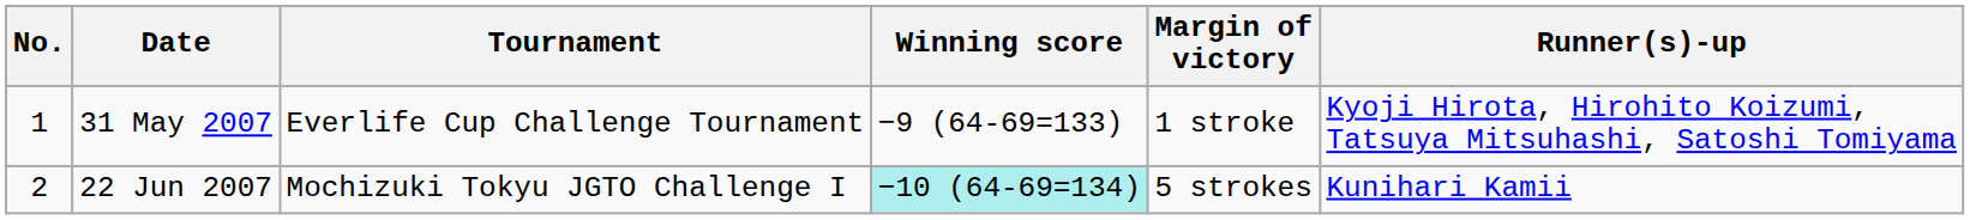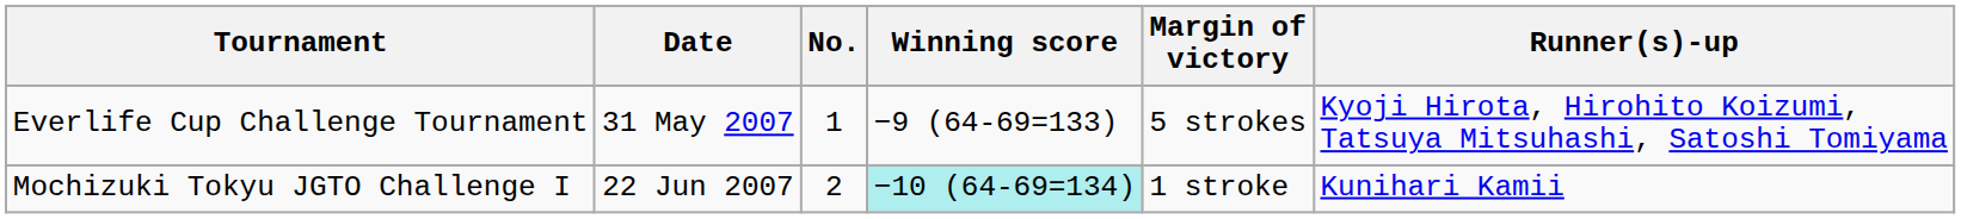columns swapped: No. <-> Tournament
31 May 2007 | Margin of victory: 1 stroke -> 5 strokes
22 Jun 2007 | Margin of victory: 5 strokes -> 1 stroke
